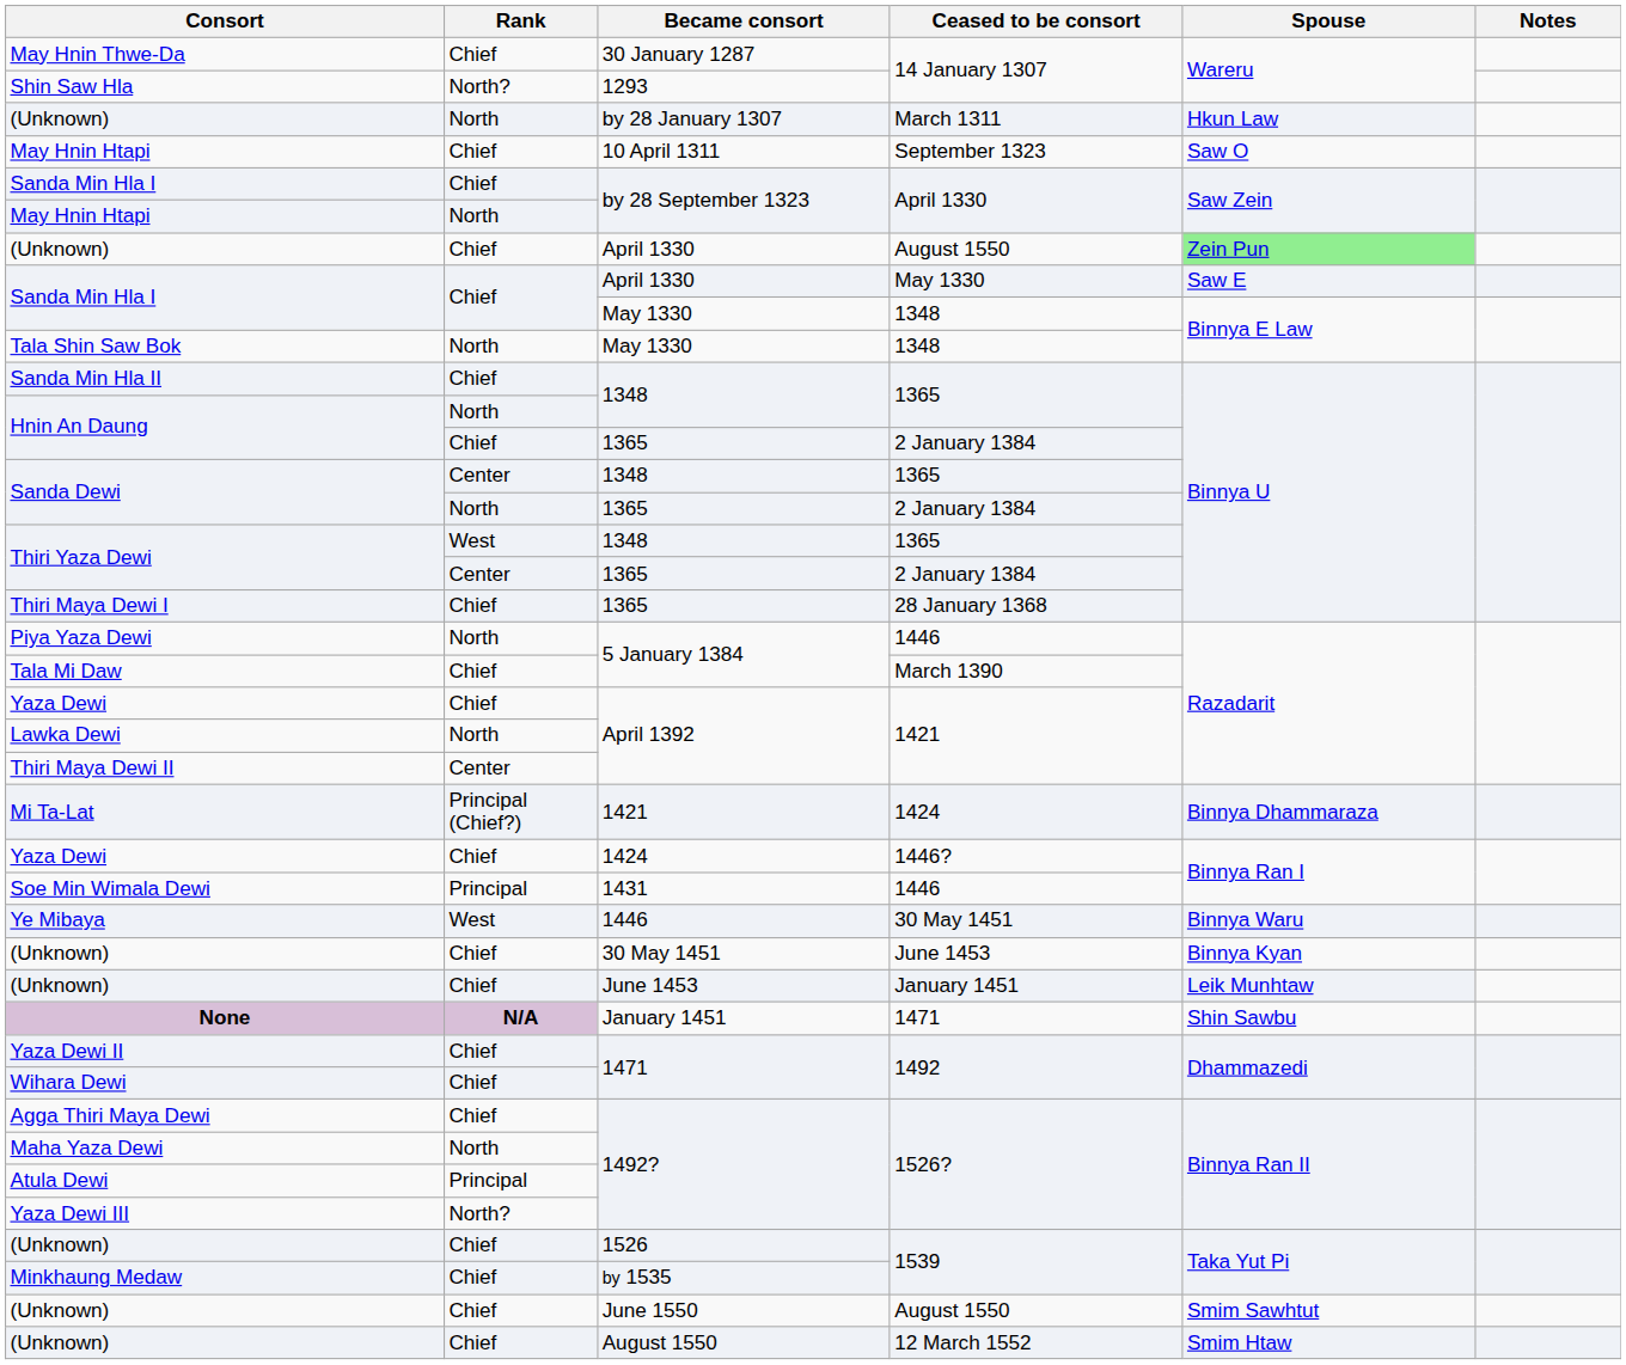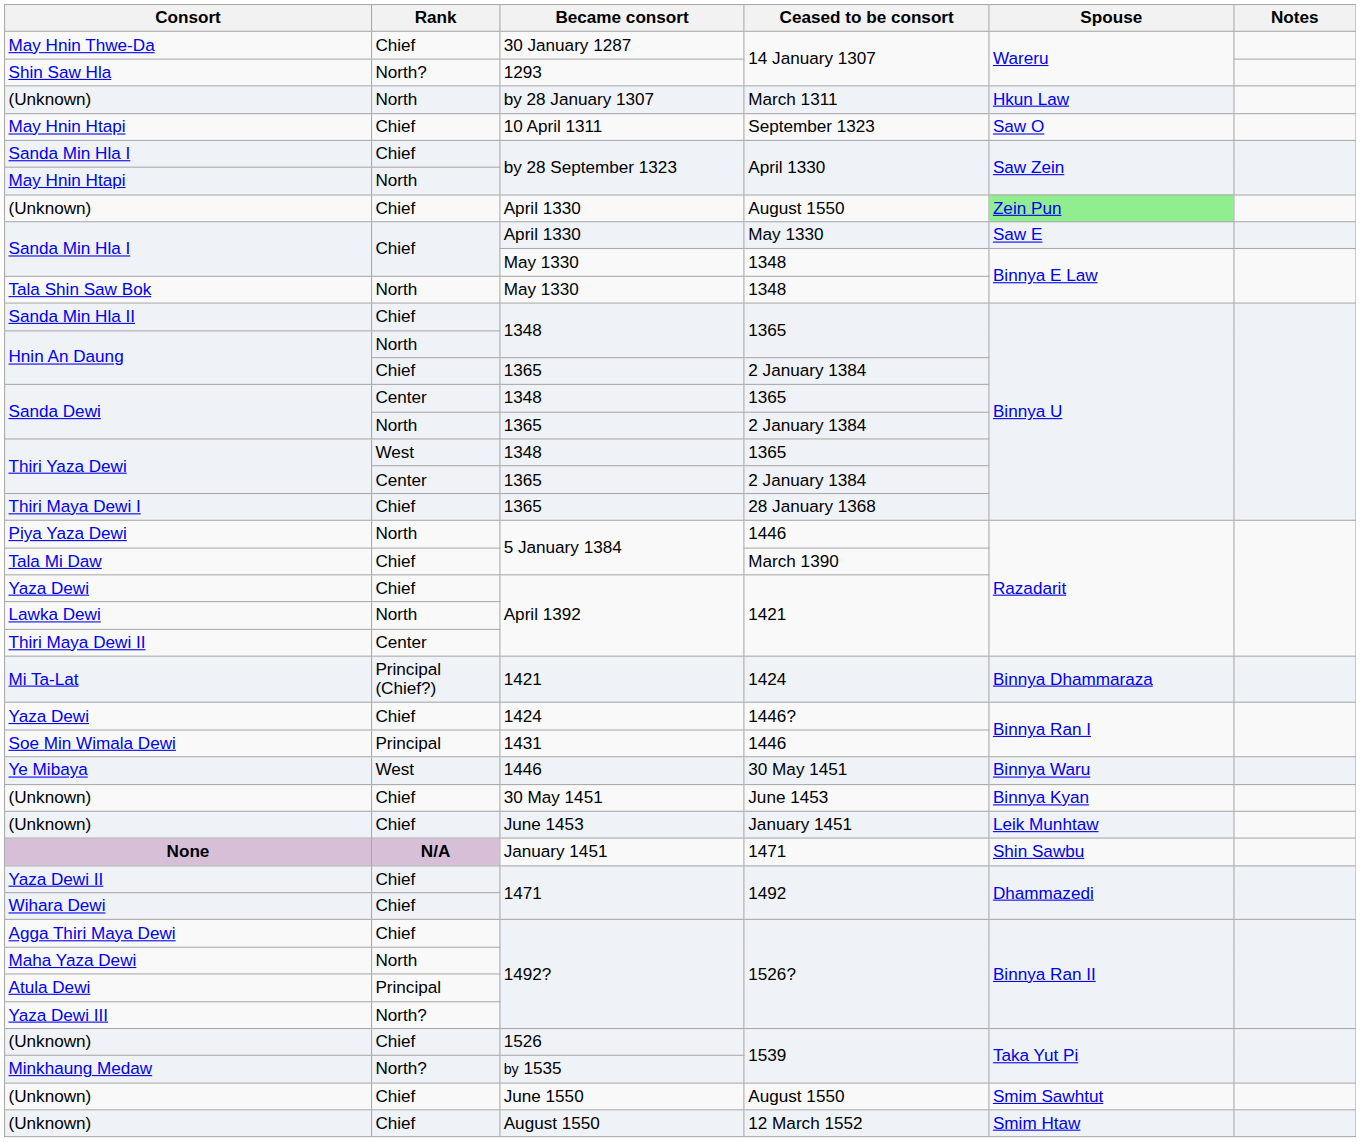Minkhaung Medaw | Rank: Chief -> North?
